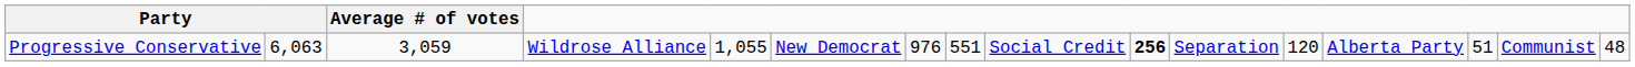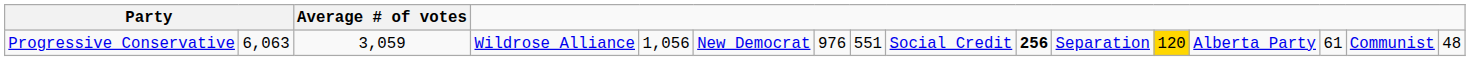Progressive Conservative | column 5: 1,055 -> 1,056
Progressive Conservative | column 12: no background -> gold background
Progressive Conservative | column 14: 51 -> 61
